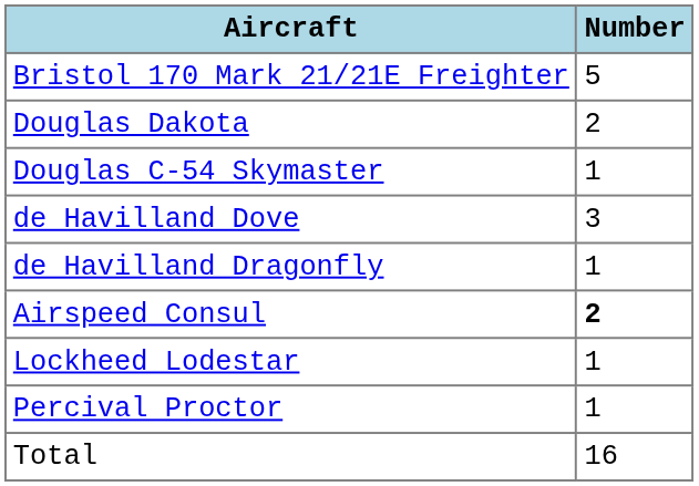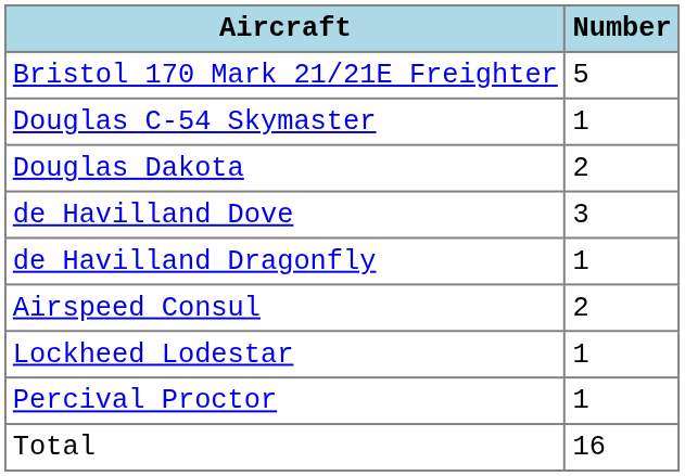rows swapped: Douglas C-54 Skymaster <-> Douglas Dakota
Airspeed Consul | Number: bold -> normal
